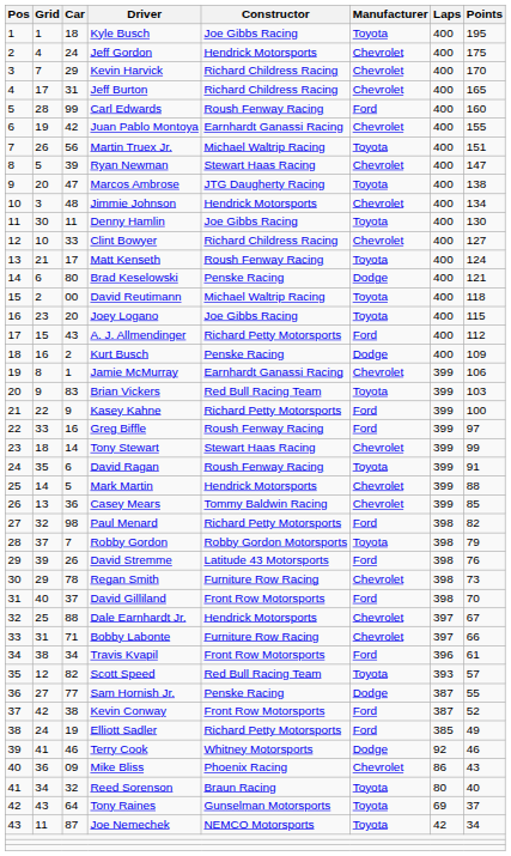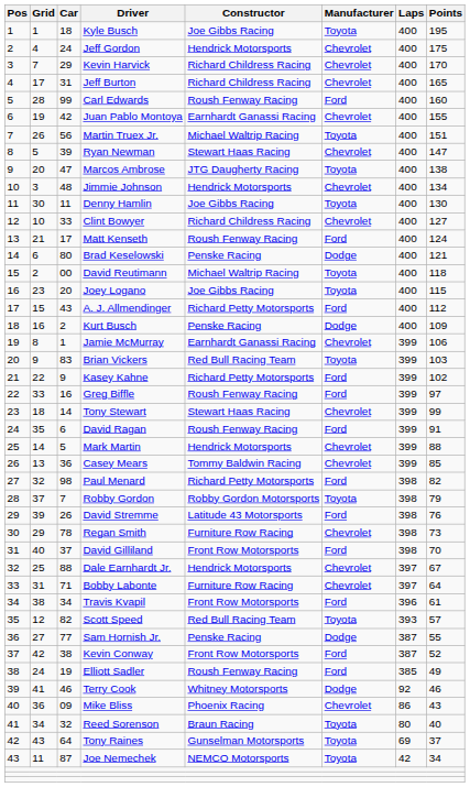Matt Kenseth | Manufacturer: Toyota -> Ford
Kasey Kahne | Points: 100 -> 102
David Ragan | Manufacturer: Toyota -> Ford
Bobby Labonte | Points: 66 -> 64
Elliott Sadler | Constructor: Richard Petty Motorsports -> Roush Fenway Racing
